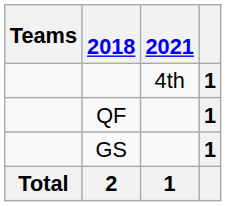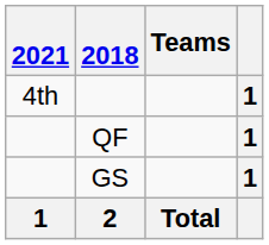columns swapped: Teams <-> 2021
